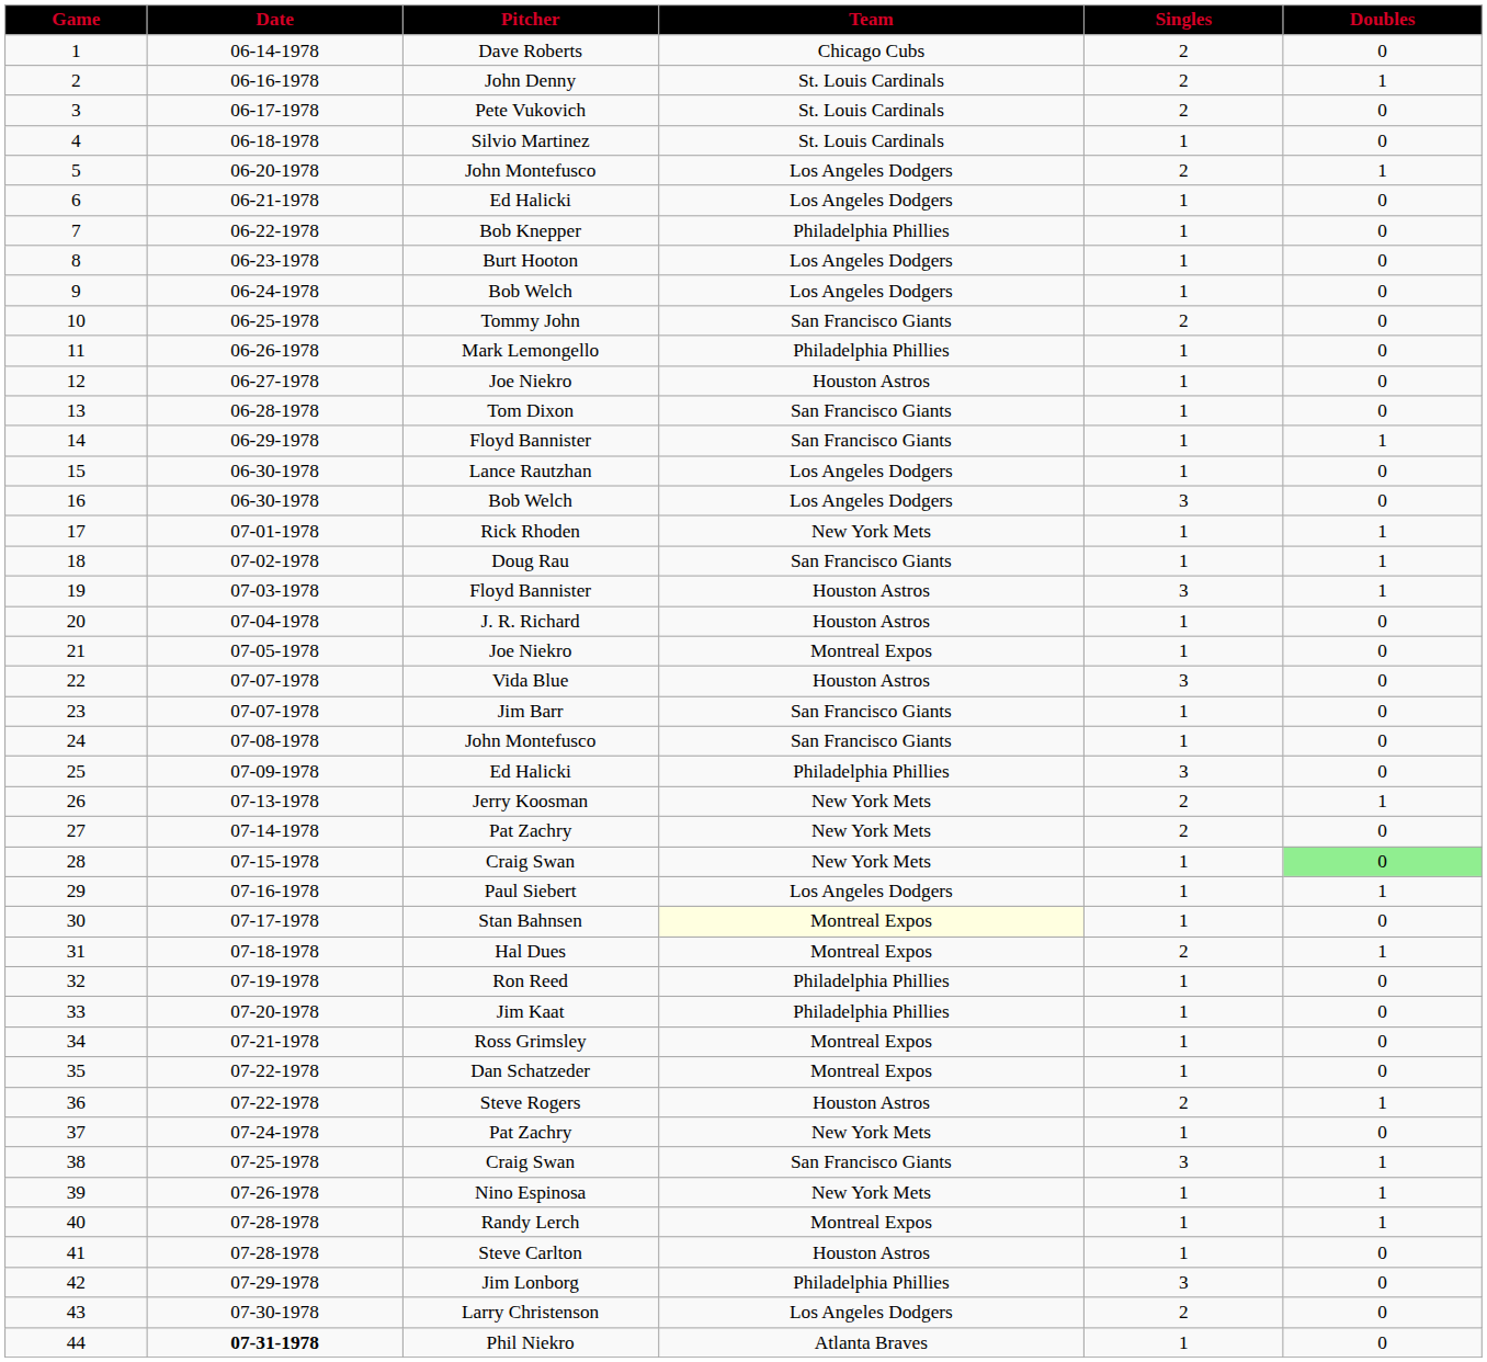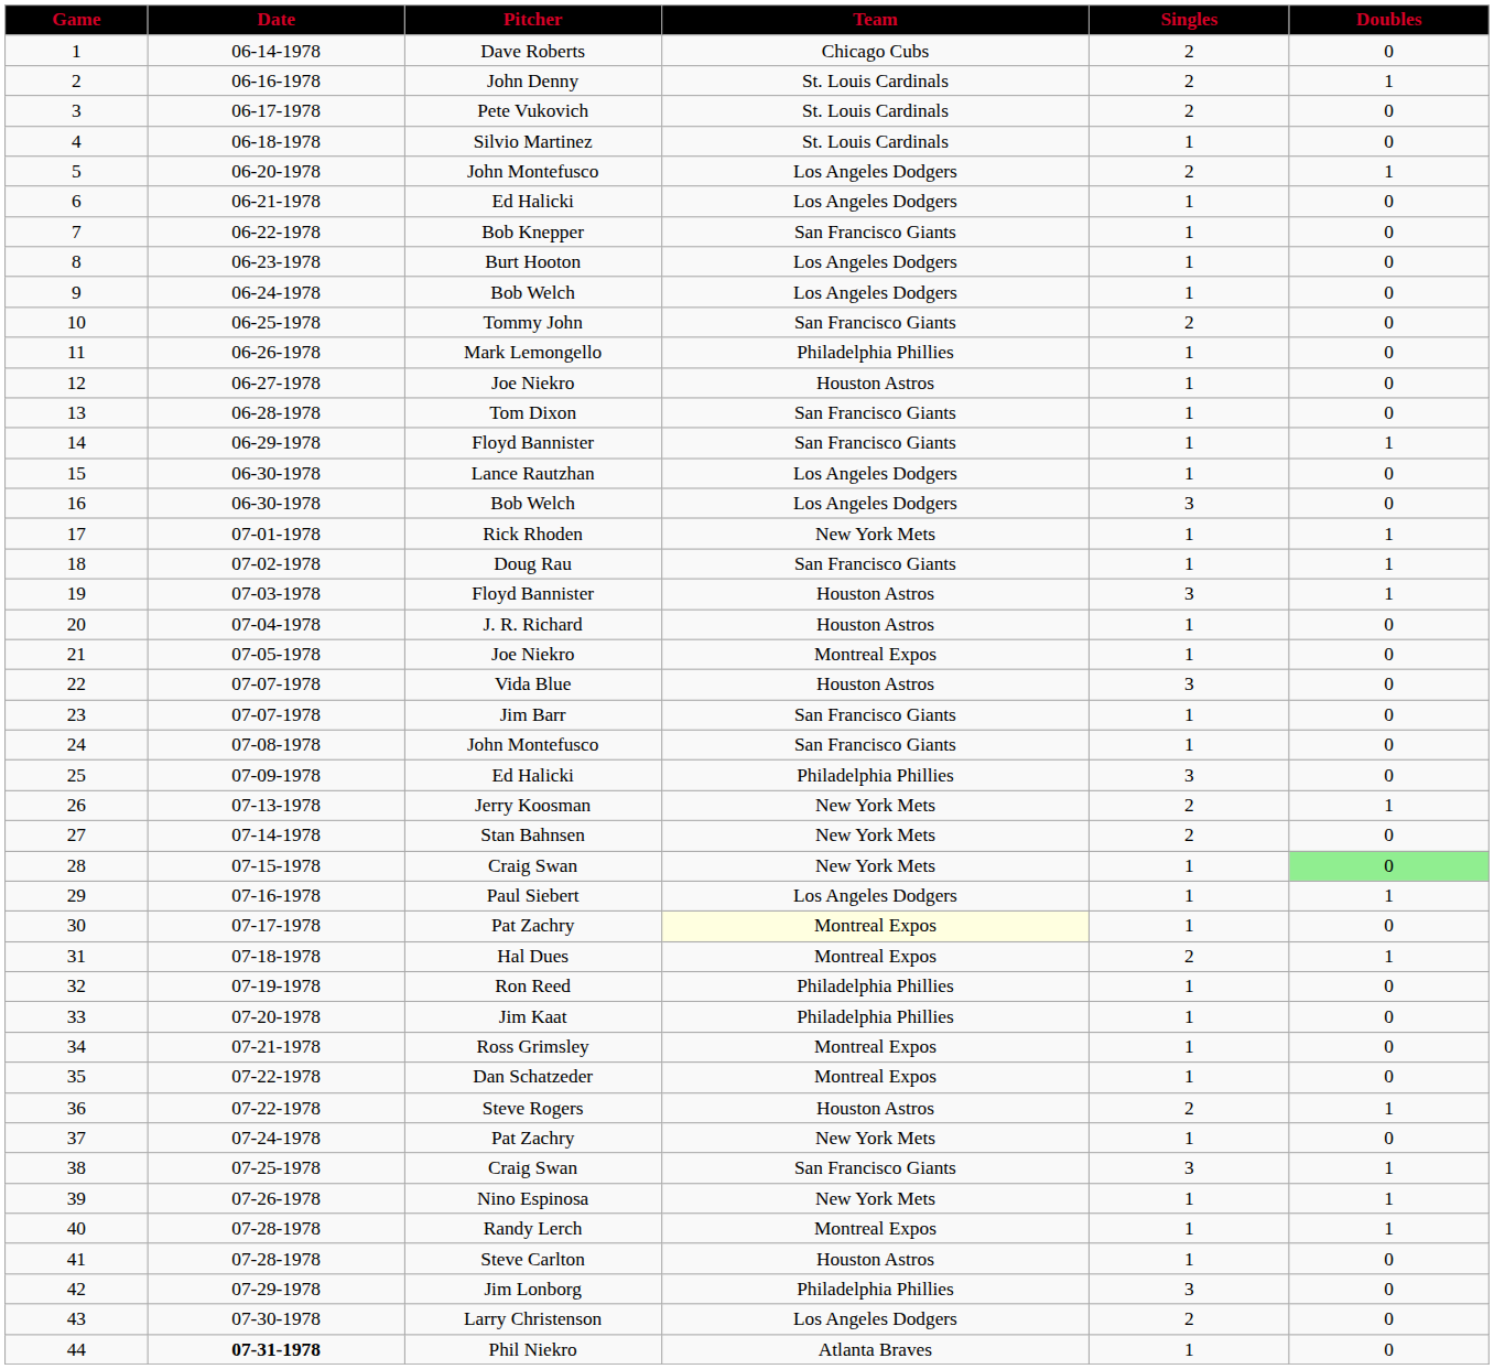7 | Team: Philadelphia Phillies -> San Francisco Giants
27 | Pitcher: Pat Zachry -> Stan Bahnsen
30 | Pitcher: Stan Bahnsen -> Pat Zachry
